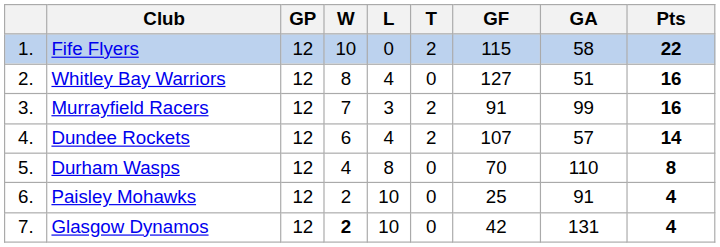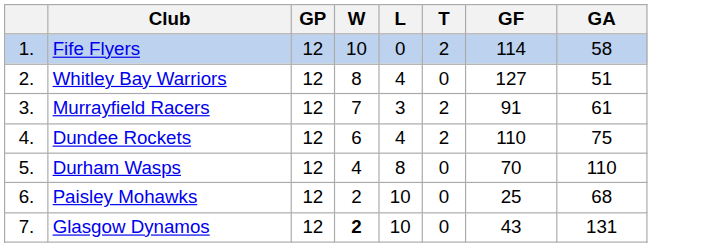- column: Pts | 22 | 16 | 16 | 14 | 8 | 4 | 4
Fife Flyers | GF: 115 -> 114
Murrayfield Racers | GA: 99 -> 61
Dundee Rockets | GF: 107 -> 110
Dundee Rockets | GA: 57 -> 75
Paisley Mohawks | GA: 91 -> 68
Glasgow Dynamos | GF: 42 -> 43
